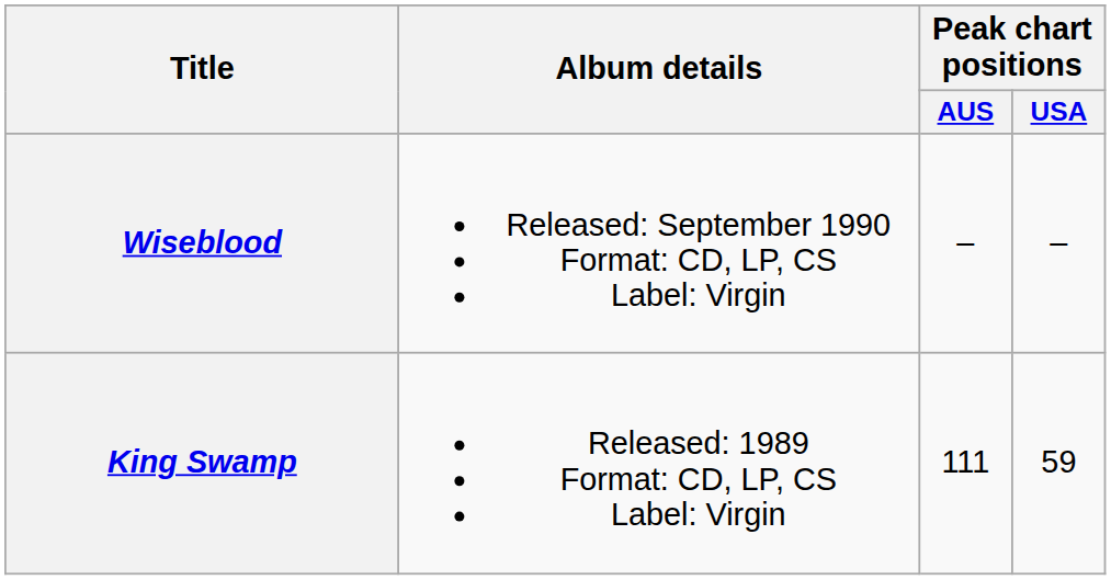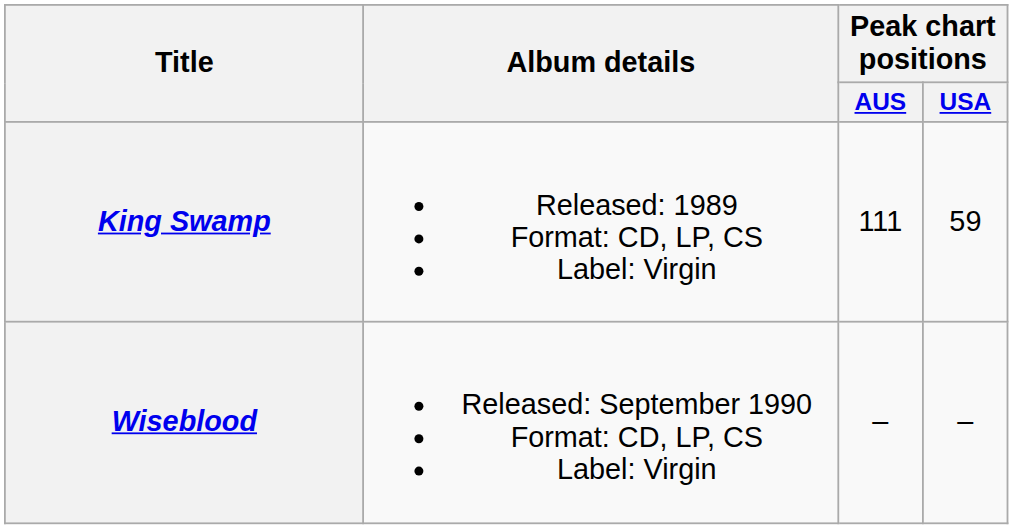rows swapped: King Swamp <-> Wiseblood
